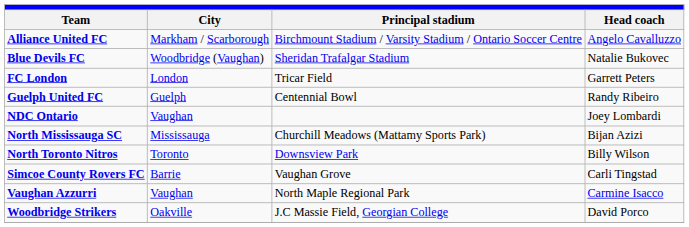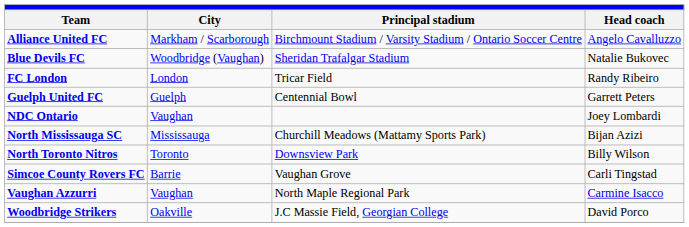FC London | Head coach: Garrett Peters -> Randy Ribeiro
Guelph United FC | Head coach: Randy Ribeiro -> Garrett Peters
